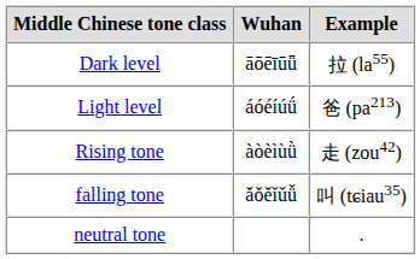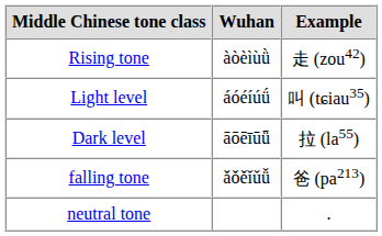rows swapped: Dark level <-> Rising tone
Light level | Example: 爸 (pa213) -> 叫 (tɕiau35)
falling tone | Example: 叫 (tɕiau35) -> 爸 (pa213)
